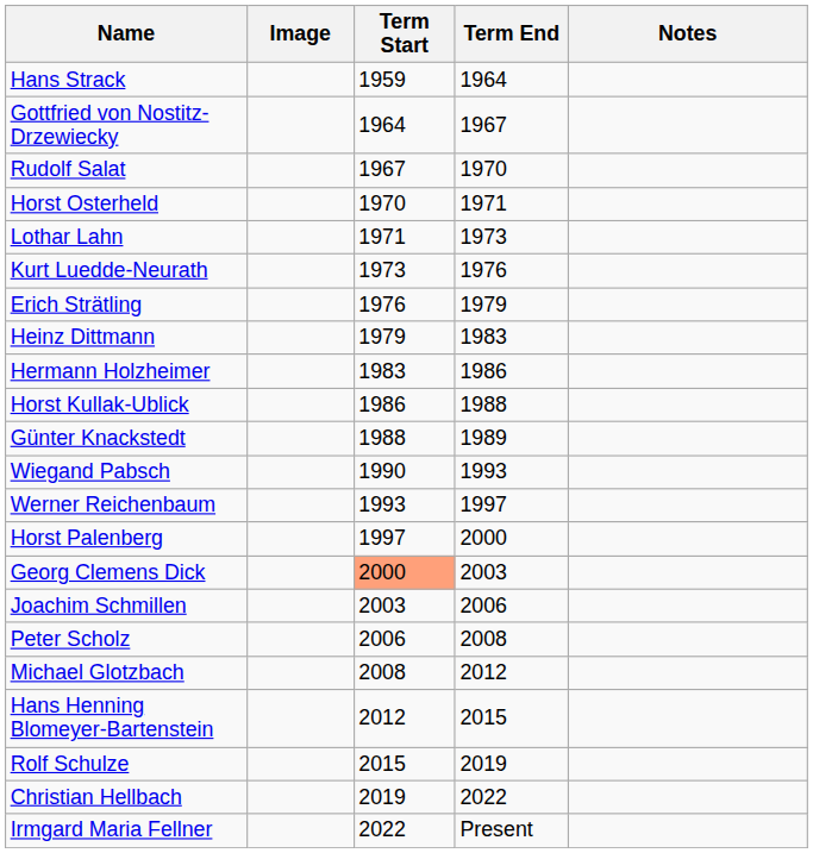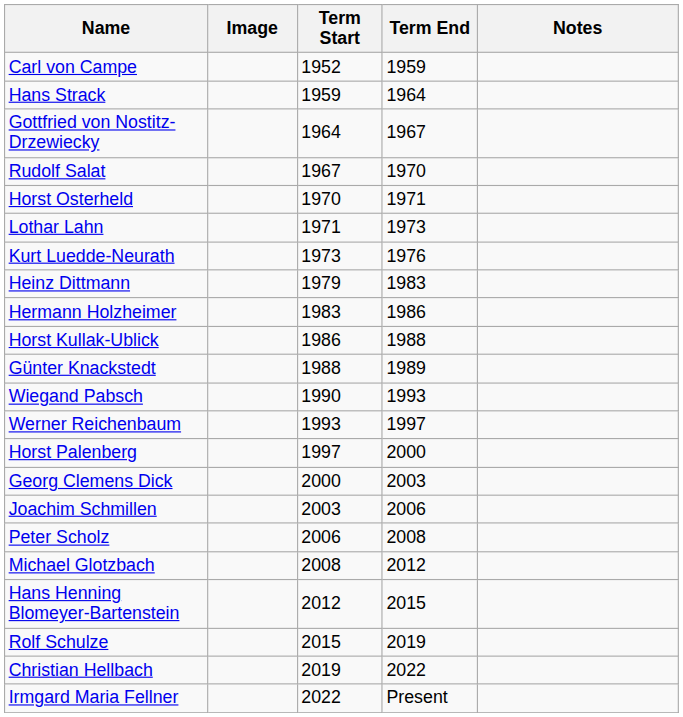+ row: Carl von Campe | 1952 | 1959
- row: Erich Strätling | 1976 | 1979
Georg Clemens Dick | Term Start: lightsalmon background -> no background
